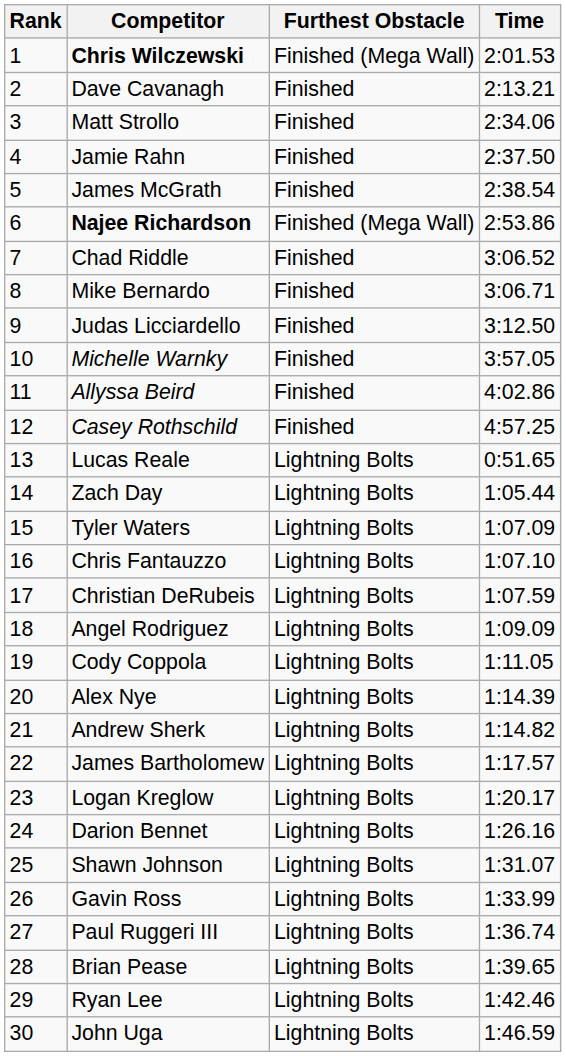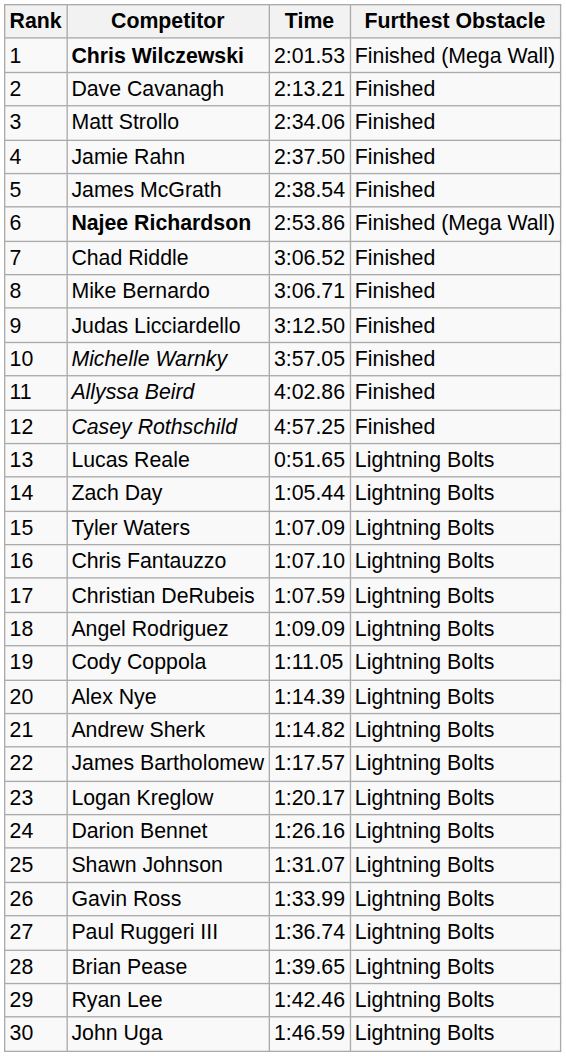columns swapped: Time <-> Furthest Obstacle
